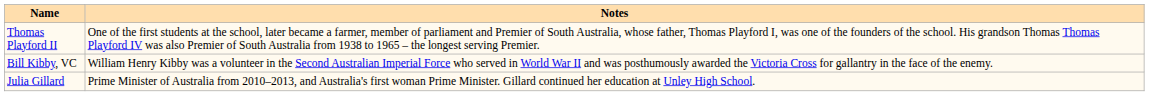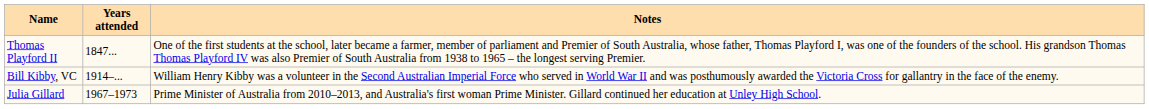+ column: Years attended | 1847... | 1914–... | 1967–1973
